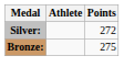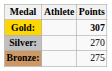+ row: Gold: | 307
Silver: | Points: 272 -> 270
